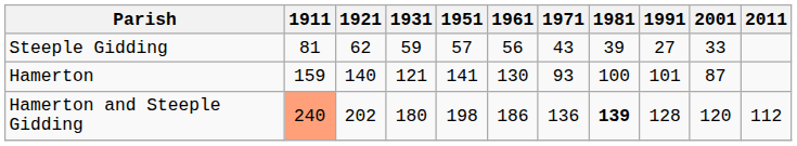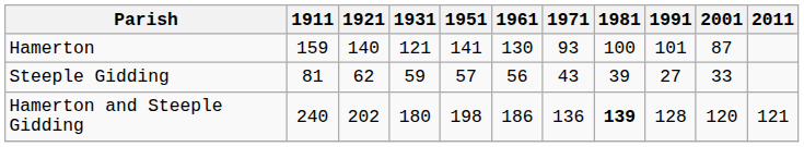rows swapped: Hamerton <-> Steeple Gidding
Hamerton and Steeple Gidding | 1911: lightsalmon background -> no background
Hamerton and Steeple Gidding | 2011: 112 -> 121
